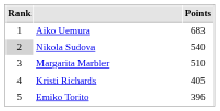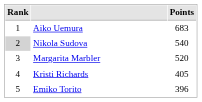Margarita Marbler | Points: 510 -> 520
